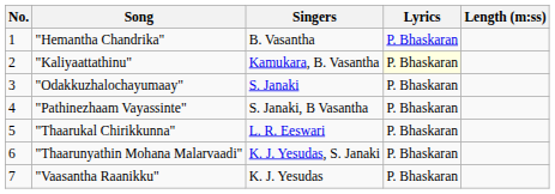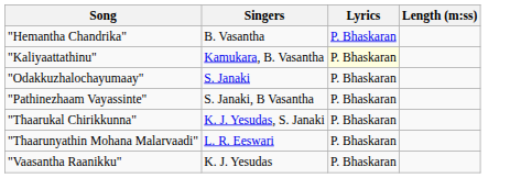- column: No. | 1 | 2 | 3 | 4 | 5 | 6 | 7
"Thaarukal Chirikkunna" | Singers: L. R. Eeswari -> K. J. Yesudas, S. Janaki
"Thaarunyathin Mohana Malarvaadi" | Singers: K. J. Yesudas, S. Janaki -> L. R. Eeswari
